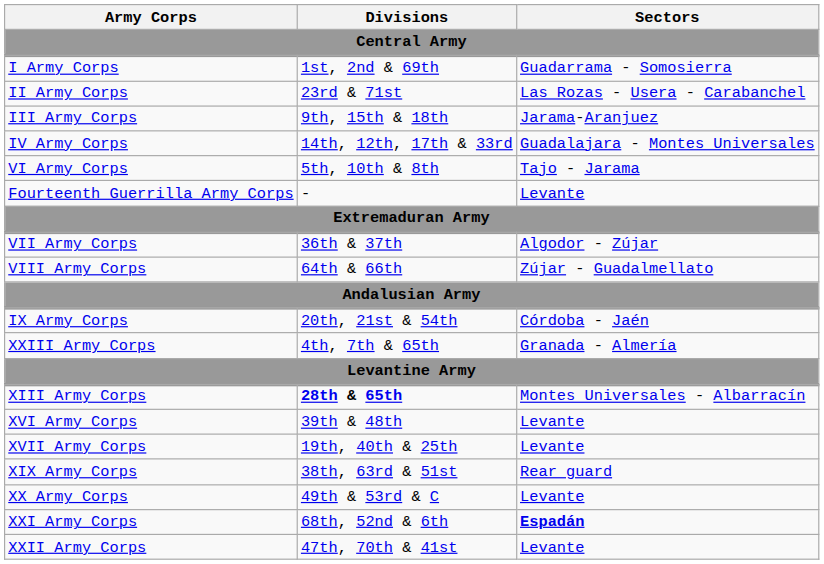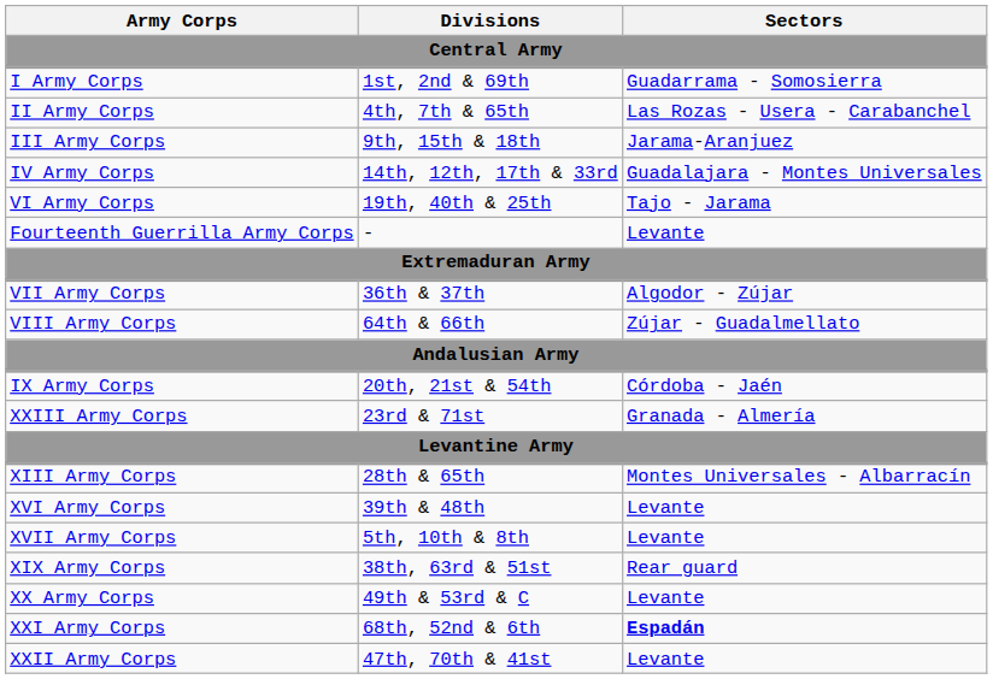II Army Corps | Divisions: 23rd & 71st -> 4th, 7th & 65th
VI Army Corps | Divisions: 5th, 10th & 8th -> 19th, 40th & 25th
XXIII Army Corps | Divisions: 4th, 7th & 65th -> 23rd & 71st
XIII Army Corps | Divisions: bold -> normal
XVII Army Corps | Divisions: 19th, 40th & 25th -> 5th, 10th & 8th
